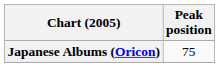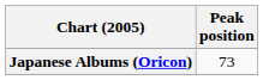Japanese Albums (Oricon) | Peak position: 75 -> 73
